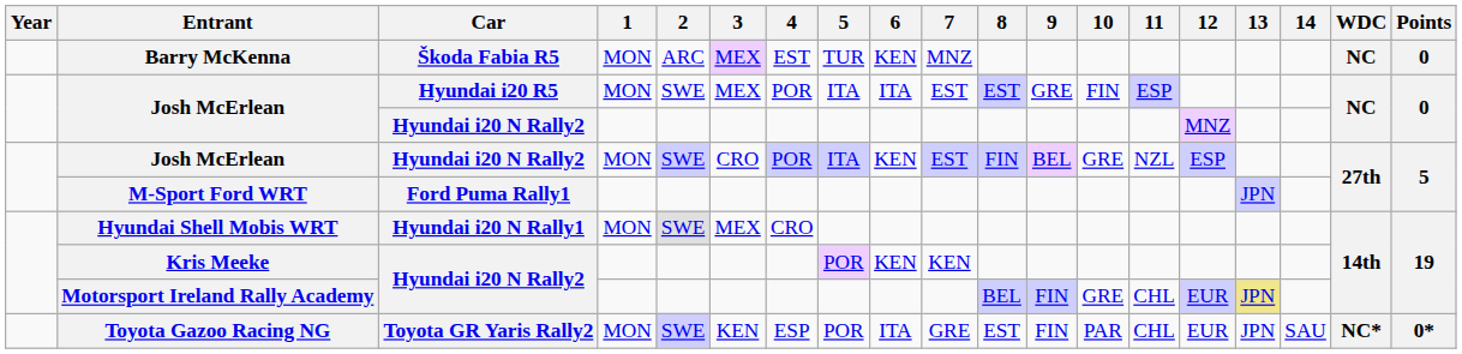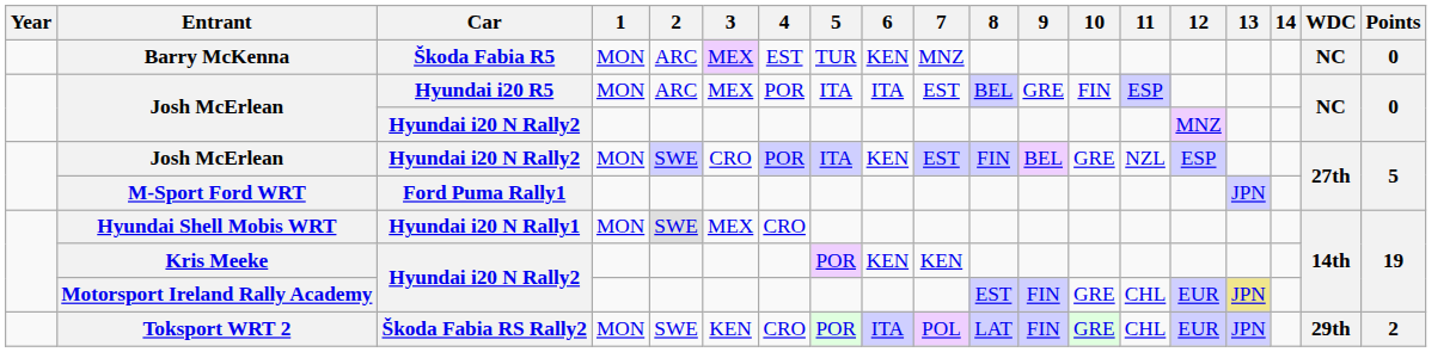Josh McErlean / Hyundai i20 R5 | 2: SWE -> ARC
Josh McErlean / Hyundai i20 R5 | 8: EST -> BEL
Motorsport Ireland Rally Academy | 8: BEL -> EST
+ row: Toksport WRT 2 | Škoda Fabia RS Rally2 | MON | SWE | KEN | CRO | POR | ITA | POL | LAT | FIN | GRE | CHL | EUR | JPN | 29th | 2
- row: Toyota Gazoo Racing NG | Toyota GR Yaris Rally2 | MON | SWE | KEN | ESP | POR | ITA | GRE | EST | FIN | PAR | CHL | EUR | JPN | SAU | NC* | 0*
